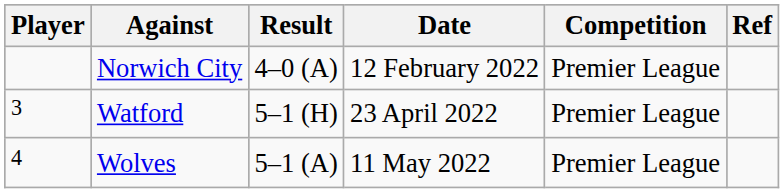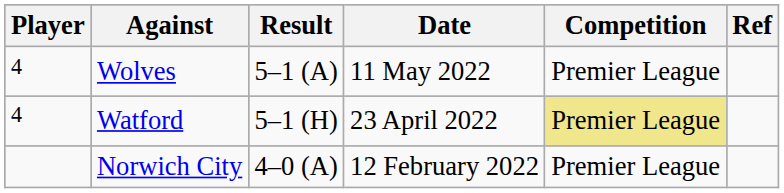rows swapped: Norwich City <-> Wolves
Watford | Player: 3 -> 4
Watford | Competition: no background -> khaki background
